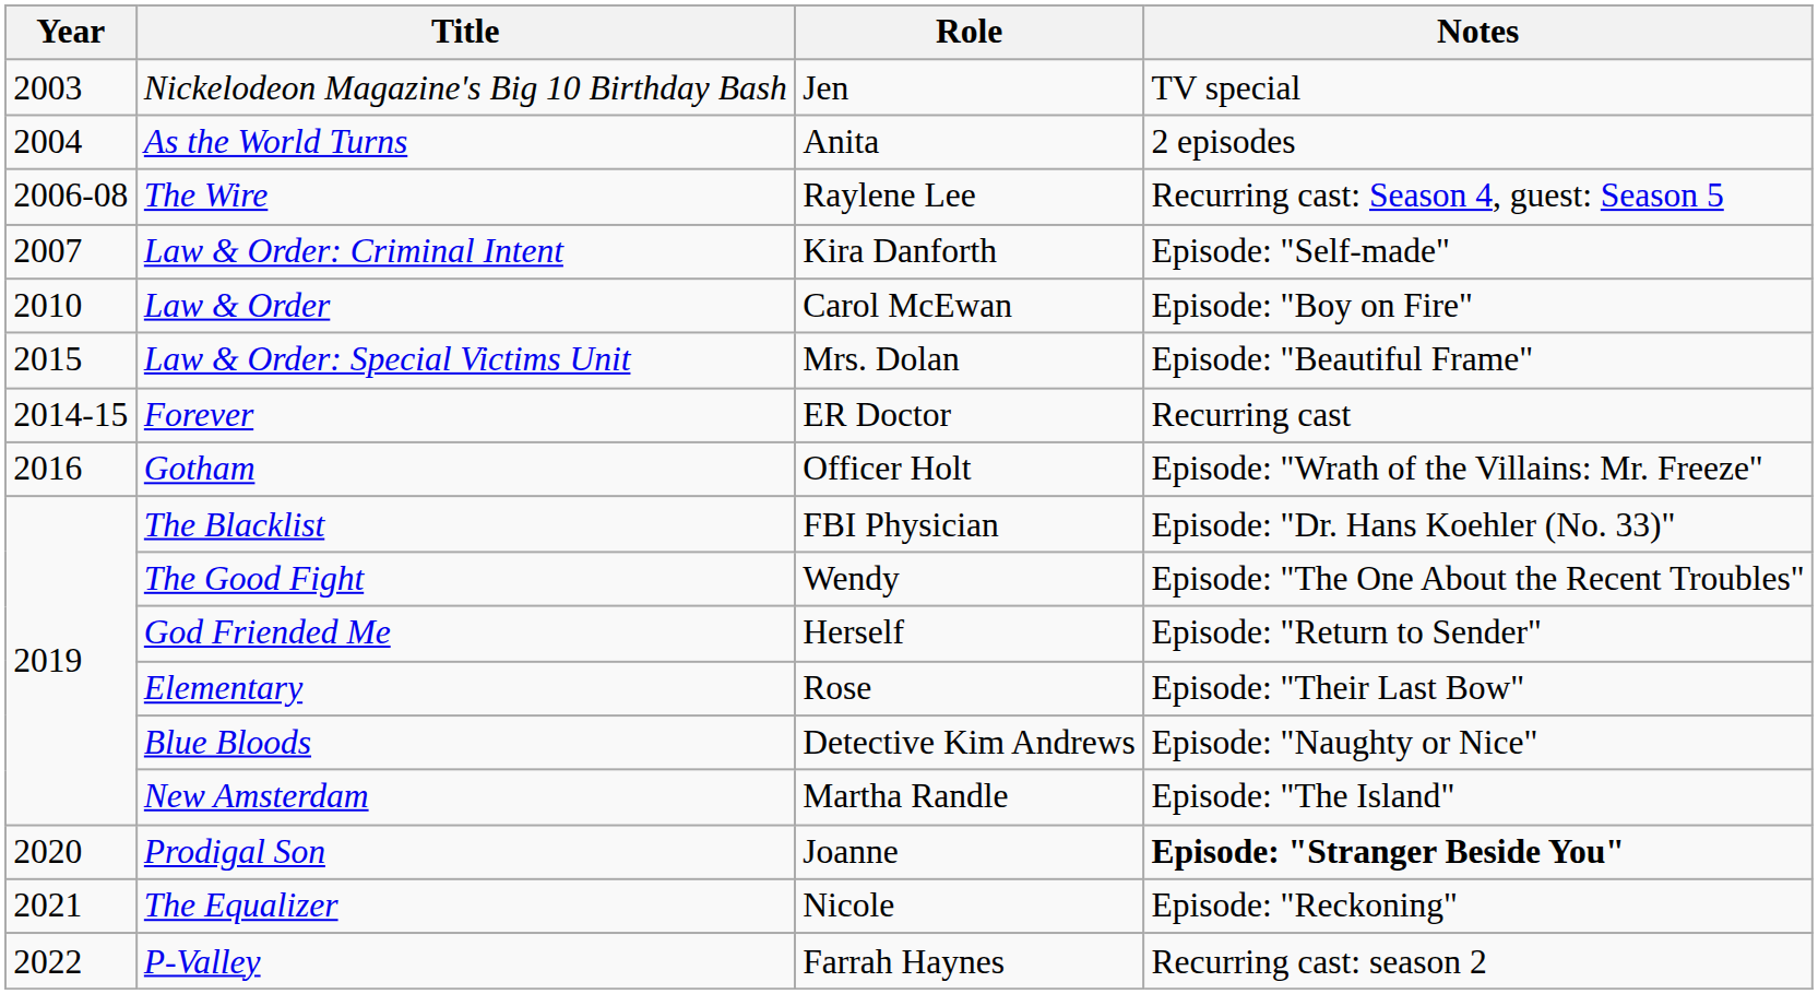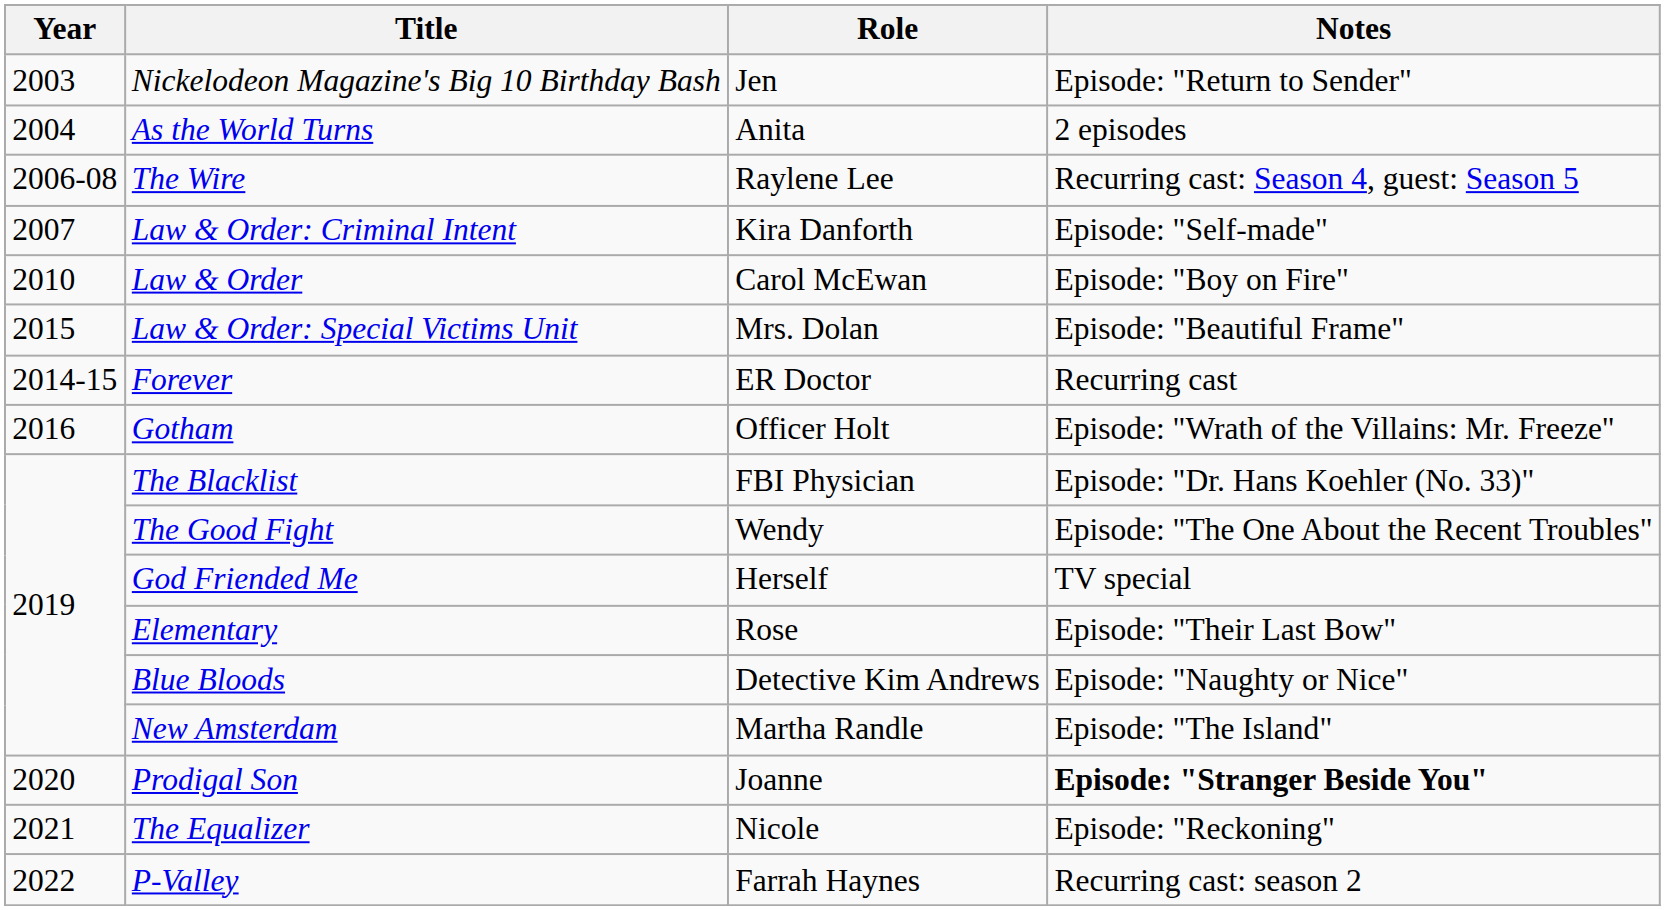Nickelodeon Magazine's Big 10 Birthday Bash | Notes: TV special -> Episode: "Return to Sender"
God Friended Me | Notes: Episode: "Return to Sender" -> TV special
